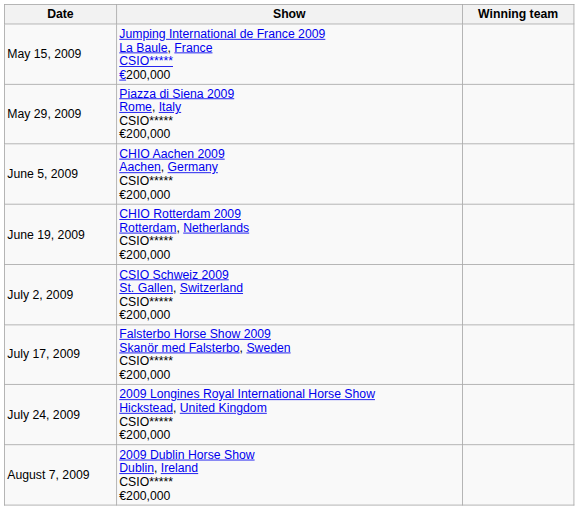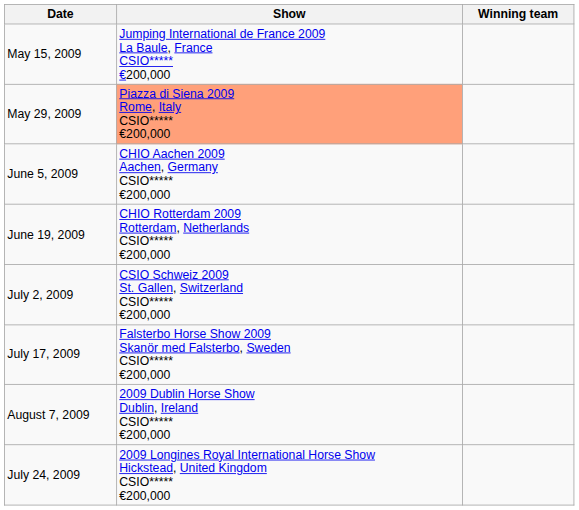May 29, 2009 | Show: no background -> lightsalmon background
rows swapped: July 24, 2009 <-> August 7, 2009
